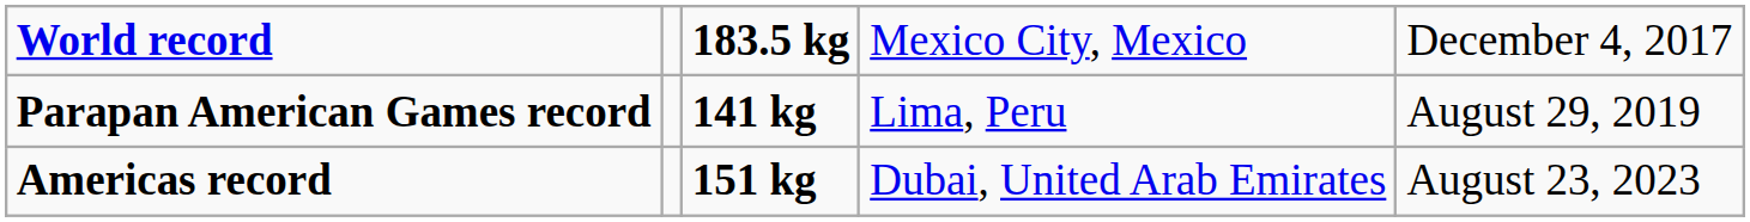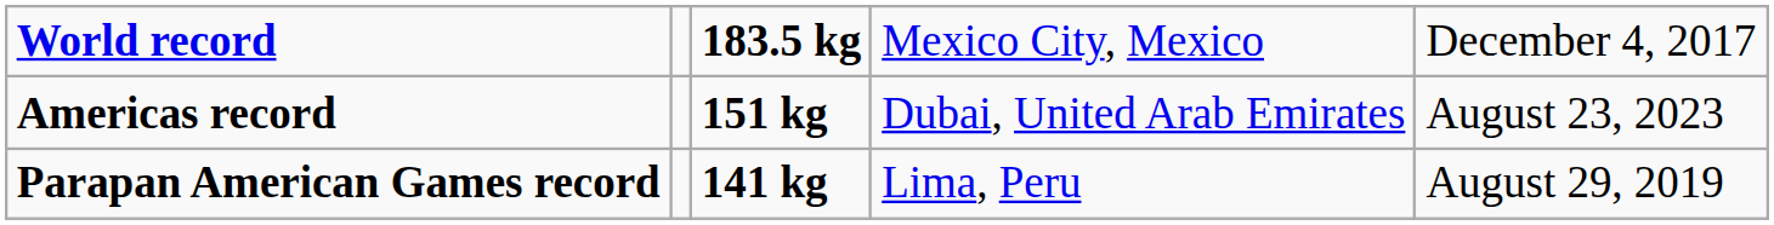rows swapped: Parapan American Games record <-> Americas record
